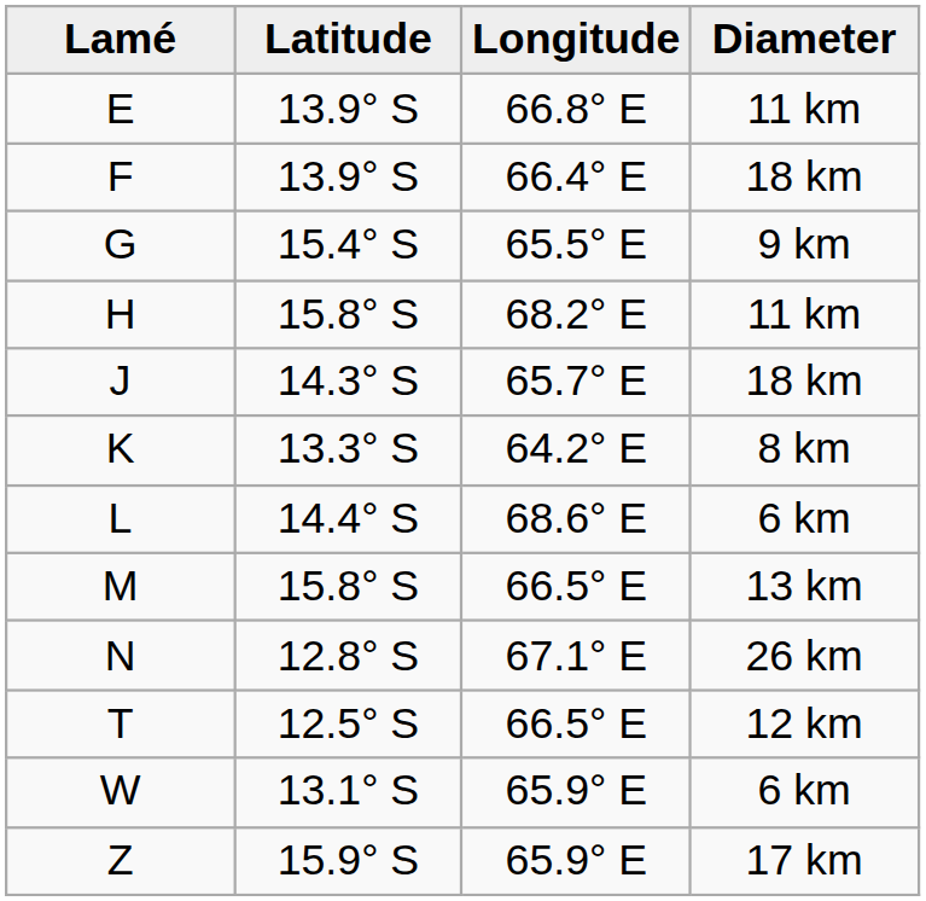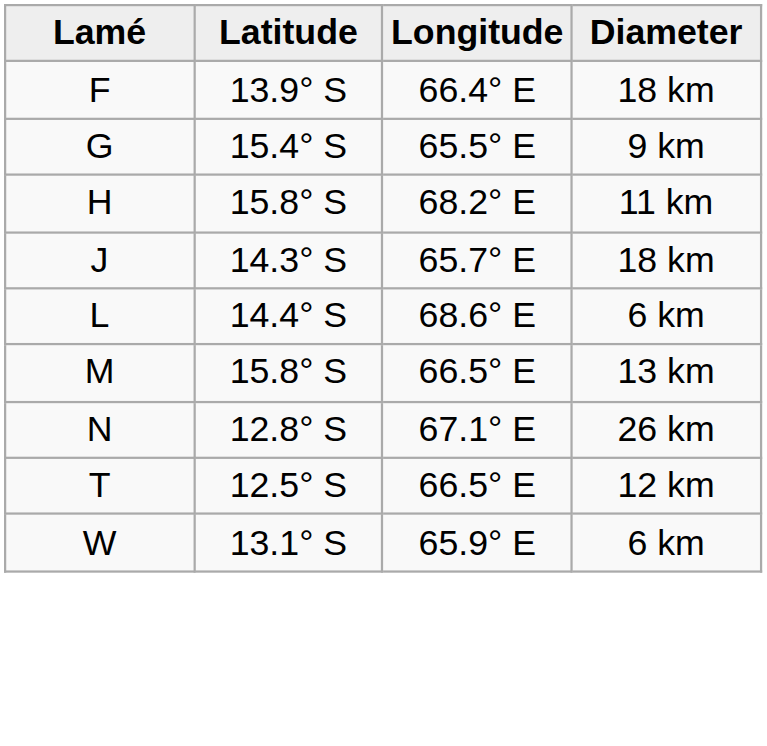- row: E | 13.9° S | 66.8° E | 11 km
- row: K | 13.3° S | 64.2° E | 8 km
- row: Z | 15.9° S | 65.9° E | 17 km
